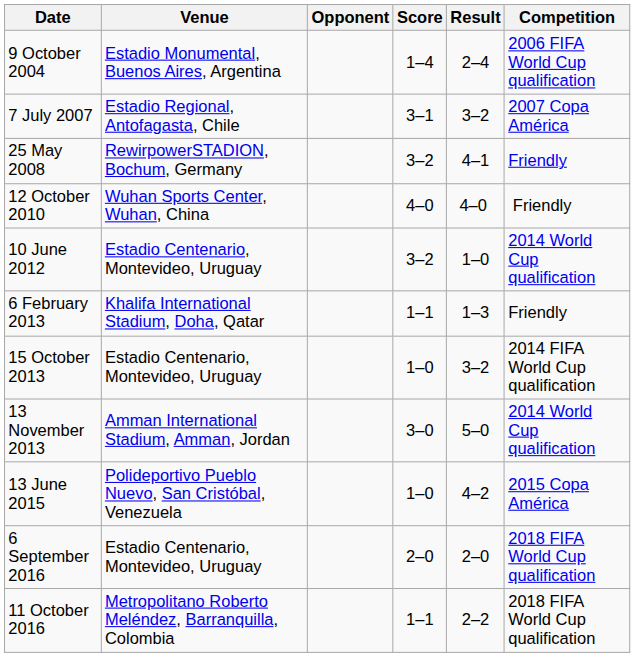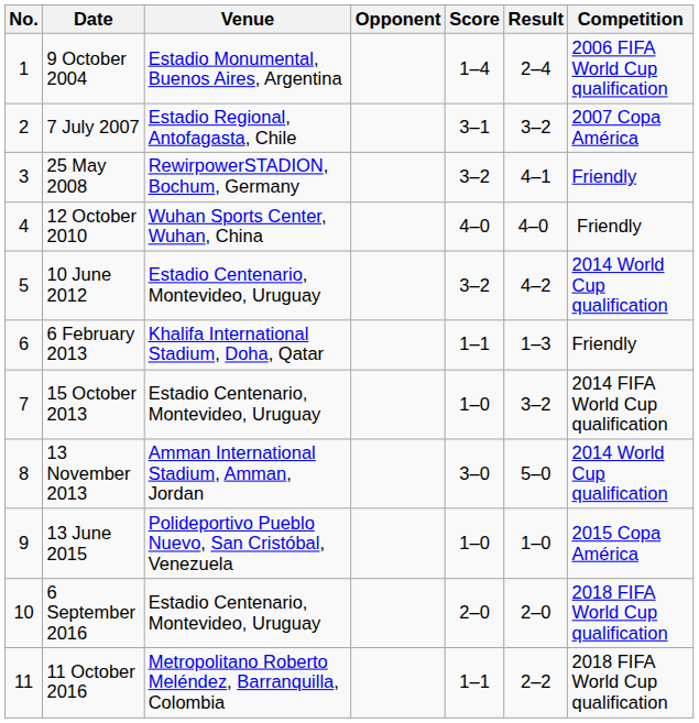+ column: No. | 1 | 2 | 3 | 4 | 5 | 6 | 7 | 8 | 9 | 10 | 11
10 June 2012 | Result: 1–0 -> 4–2
13 June 2015 | Result: 4–2 -> 1–0
